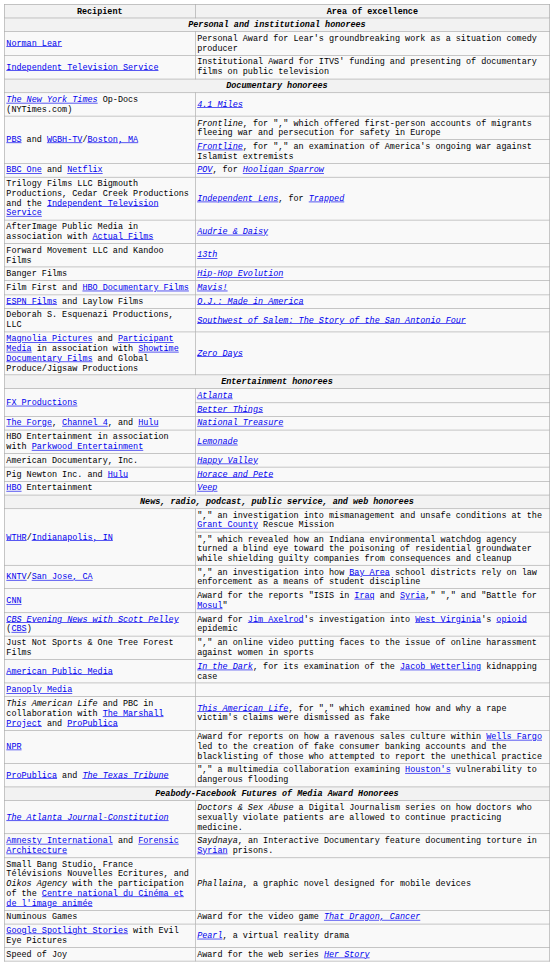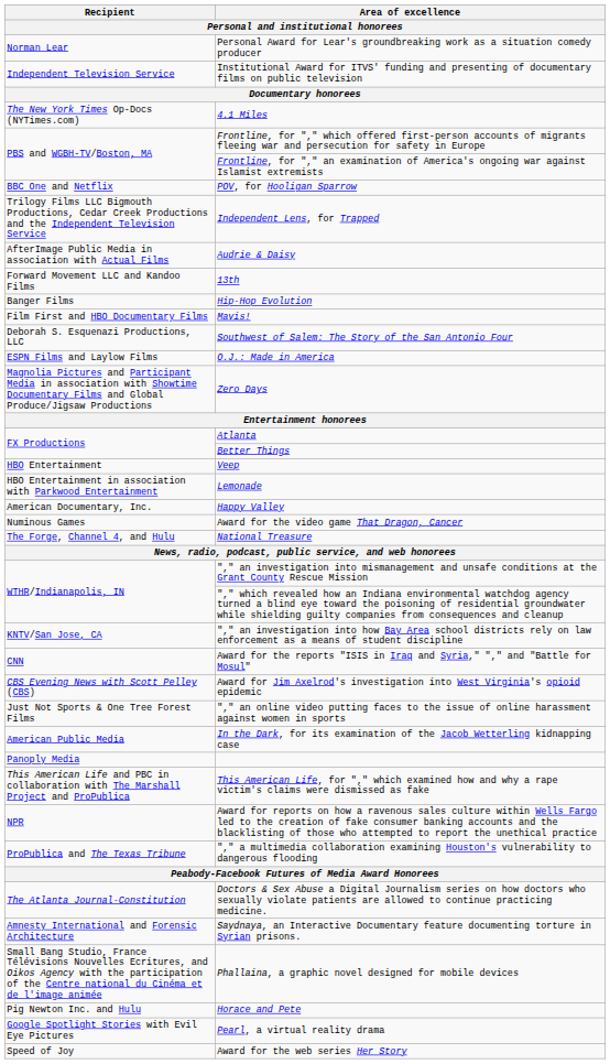rows swapped: O.J.: Made in America <-> Southwest of Salem: The Story of the San Antonio Four
rows swapped: Veep <-> National Treasure
rows swapped: Horace and Pete <-> Award for the video game That Dragon, Cancer
